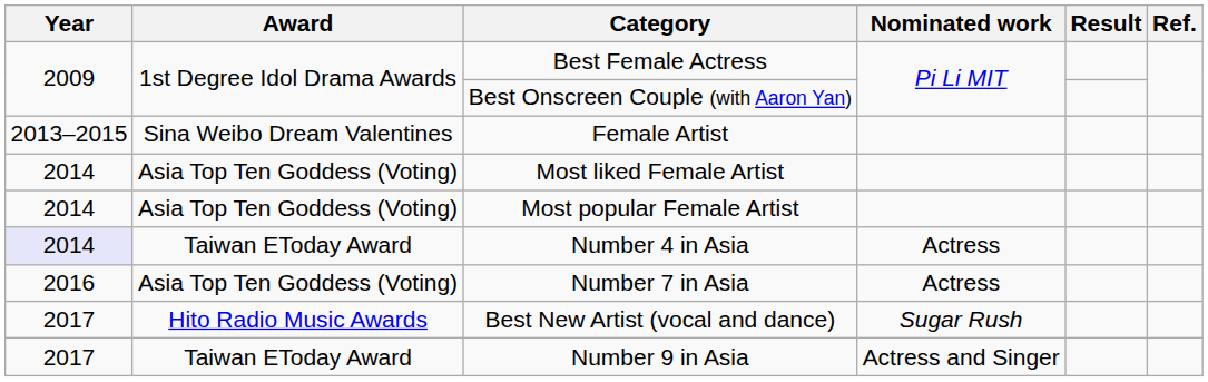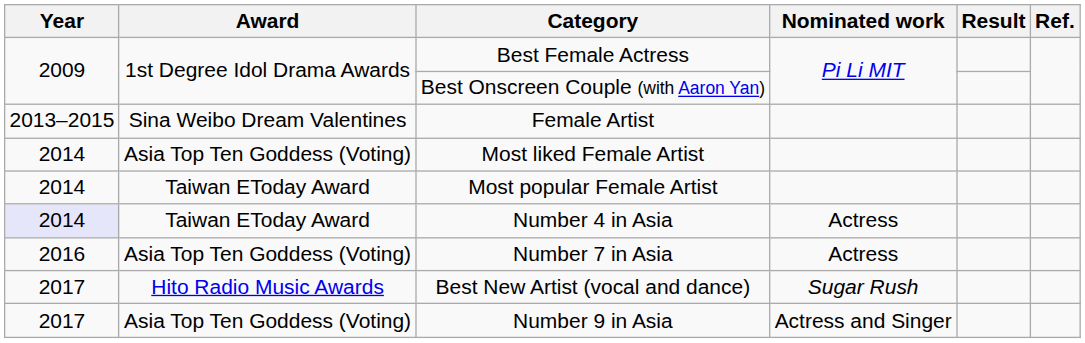Most popular Female Artist | Award: Asia Top Ten Goddess (Voting) -> Taiwan EToday Award
Number 9 in Asia | Award: Taiwan EToday Award -> Asia Top Ten Goddess (Voting)
